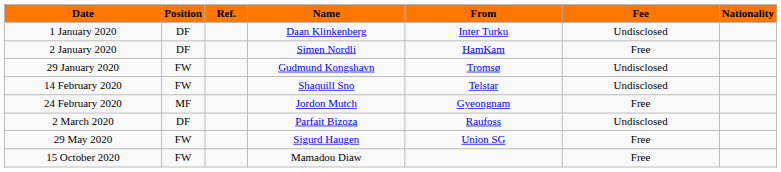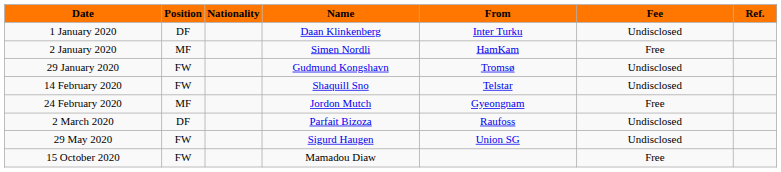columns swapped: Nationality <-> Ref.
2 January 2020 | Position: DF -> MF
29 May 2020 | Fee: Free -> Undisclosed
